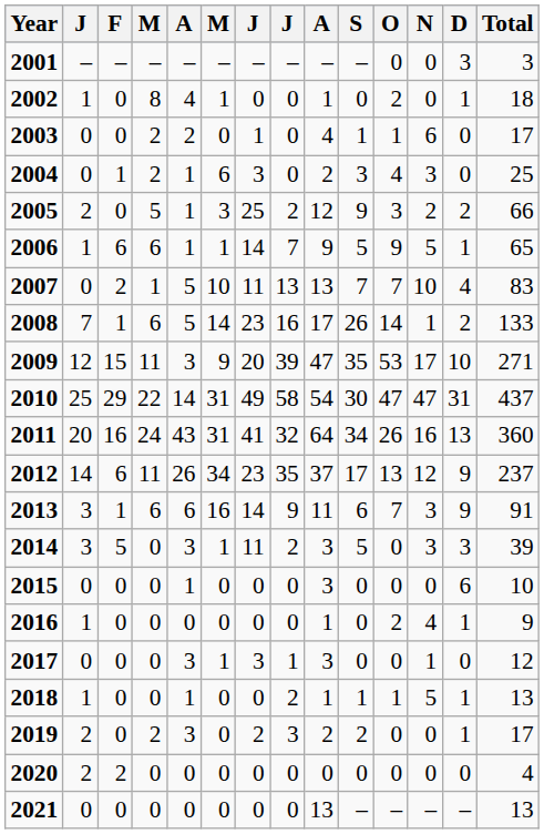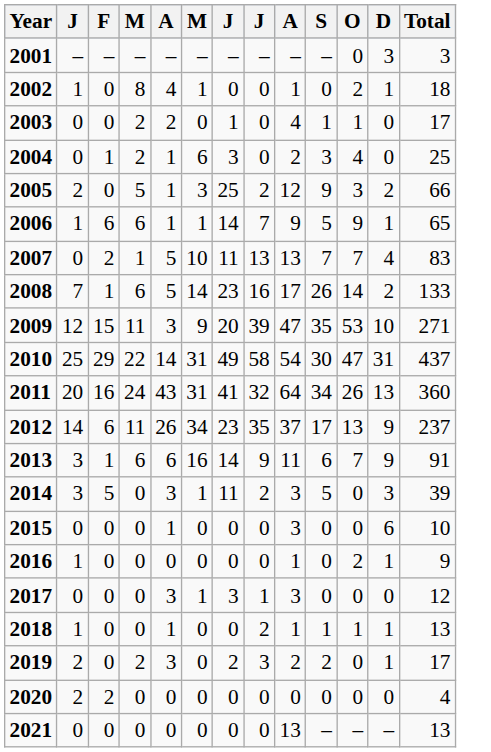- column: N | 0 | 0 | 6 | 3 | 2 | 5 | 10 | 1 | 17 | 47 | 16 | 12 | 3 | 3 | 0 | 4 | 1 | 5 | 0 | 0 | –
